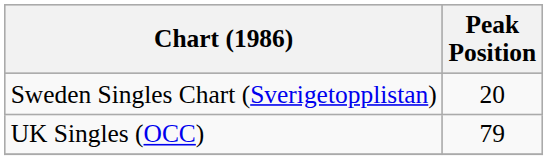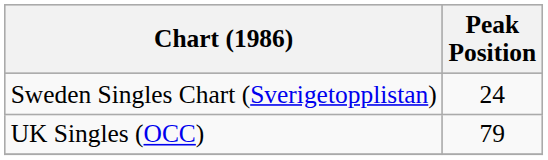Sweden Singles Chart (Sverigetopplistan) | Peak Position: 20 -> 24
